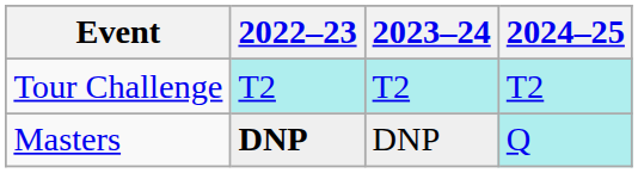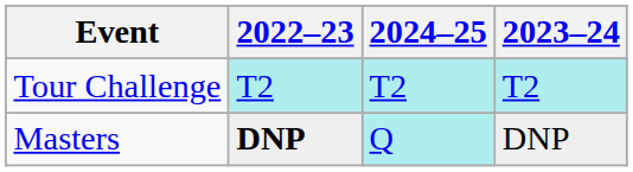columns swapped: 2023–24 <-> 2024–25
